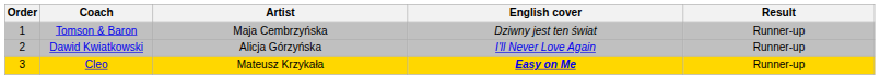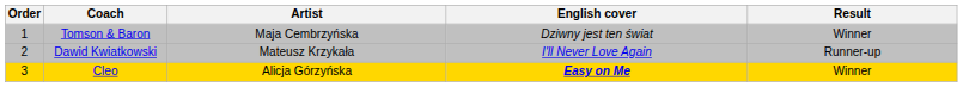Tomson & Baron | Result: Runner-up -> Winner
Dawid Kwiatkowski | Artist: Alicja Górzyńska -> Mateusz Krzykała
Cleo | Artist: Mateusz Krzykała -> Alicja Górzyńska
Cleo | Result: Runner-up -> Winner
